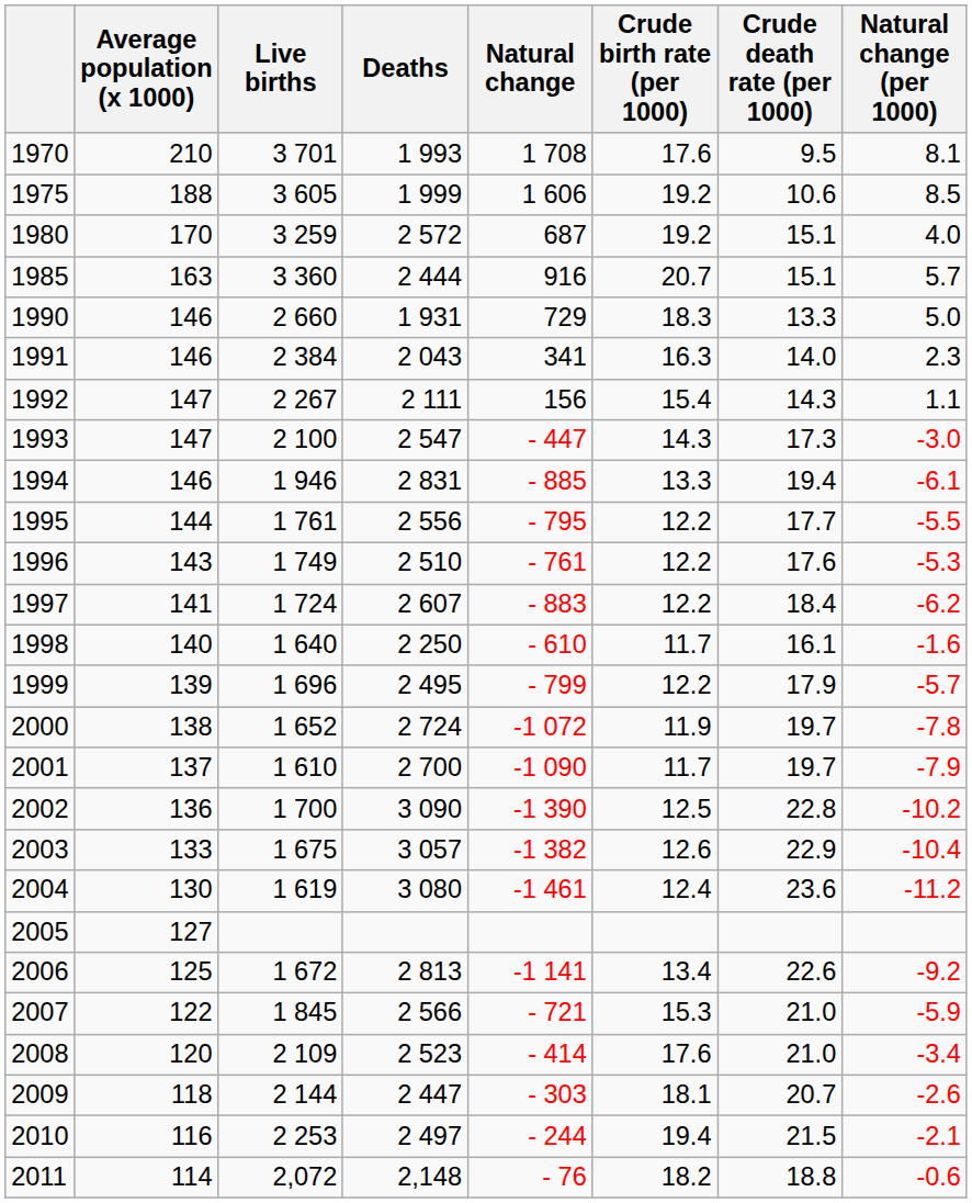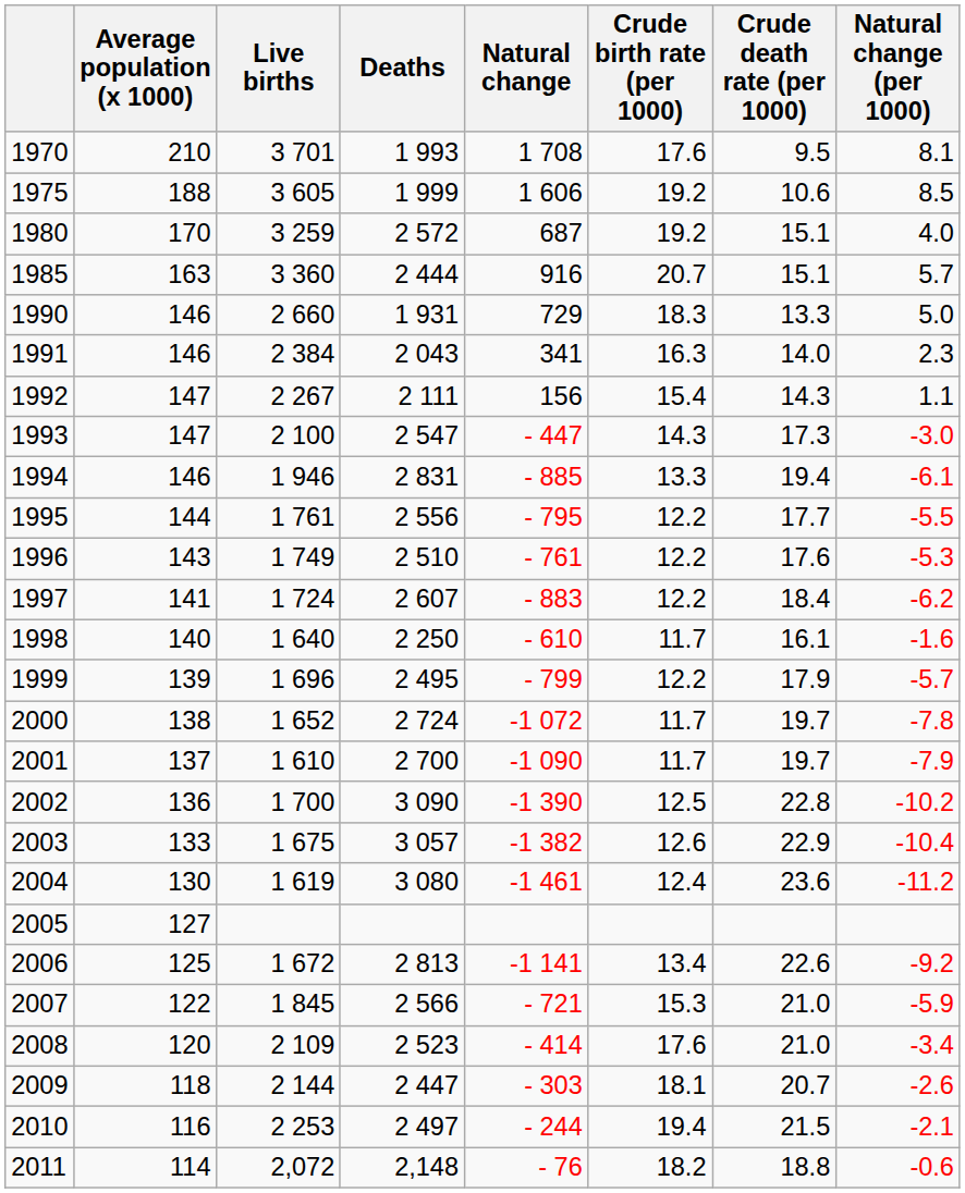2000 | Crude birth rate (per 1000): 11.9 -> 11.7
